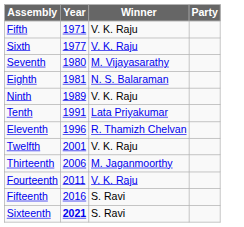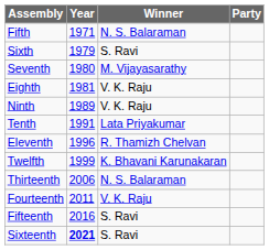Fifth | Winner: V. K. Raju -> N. S. Balaraman
Sixth | Year: 1977 -> 1979
Sixth | Winner: V. K. Raju -> S. Ravi
Eighth | Winner: N. S. Balaraman -> V. K. Raju
Twelfth | Year: 2001 -> 1999
Twelfth | Winner: V. K. Raju -> K. Bhavani Karunakaran
Thirteenth | Winner: M. Jaganmoorthy -> N. S. Balaraman
